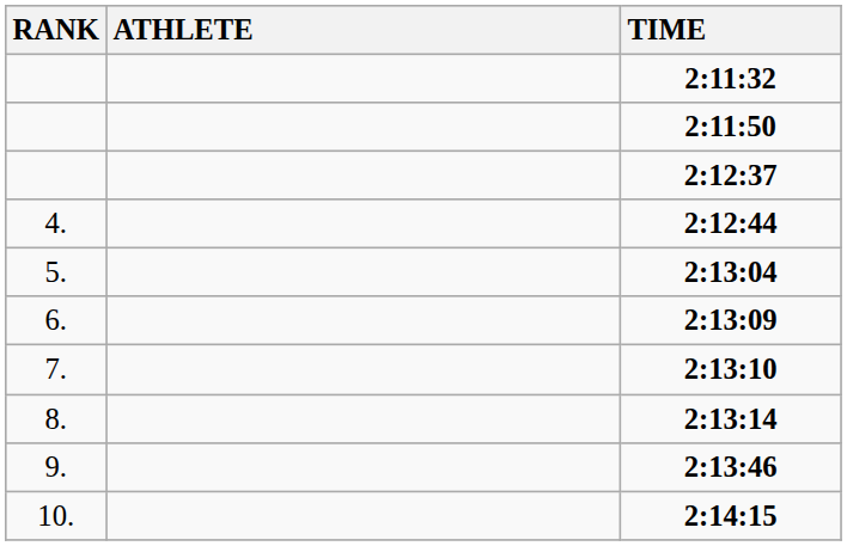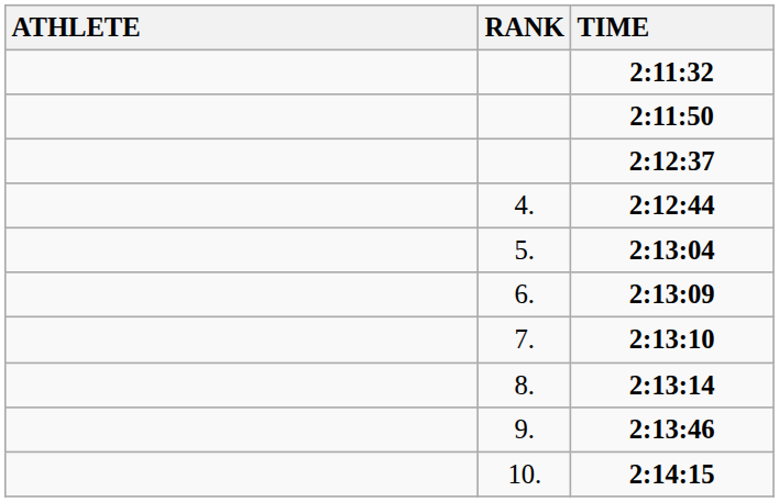columns swapped: RANK <-> ATHLETE
